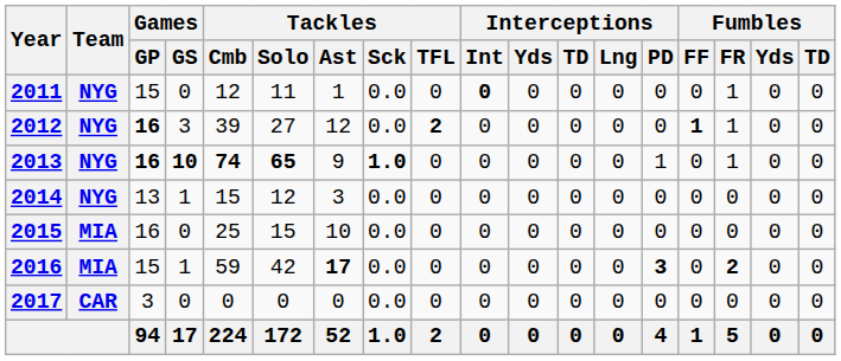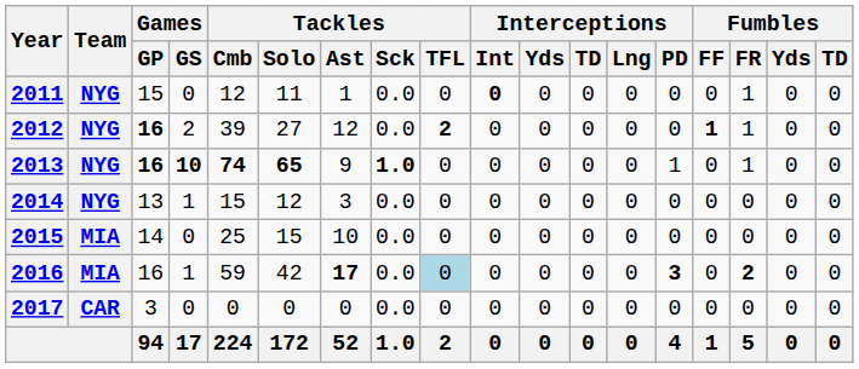2012 | Games / GS: 3 -> 2
2015 | Games / GP: 16 -> 14
2016 | Games / GP: 15 -> 16
2016 | Tackles / TFL: no background -> lightblue background
